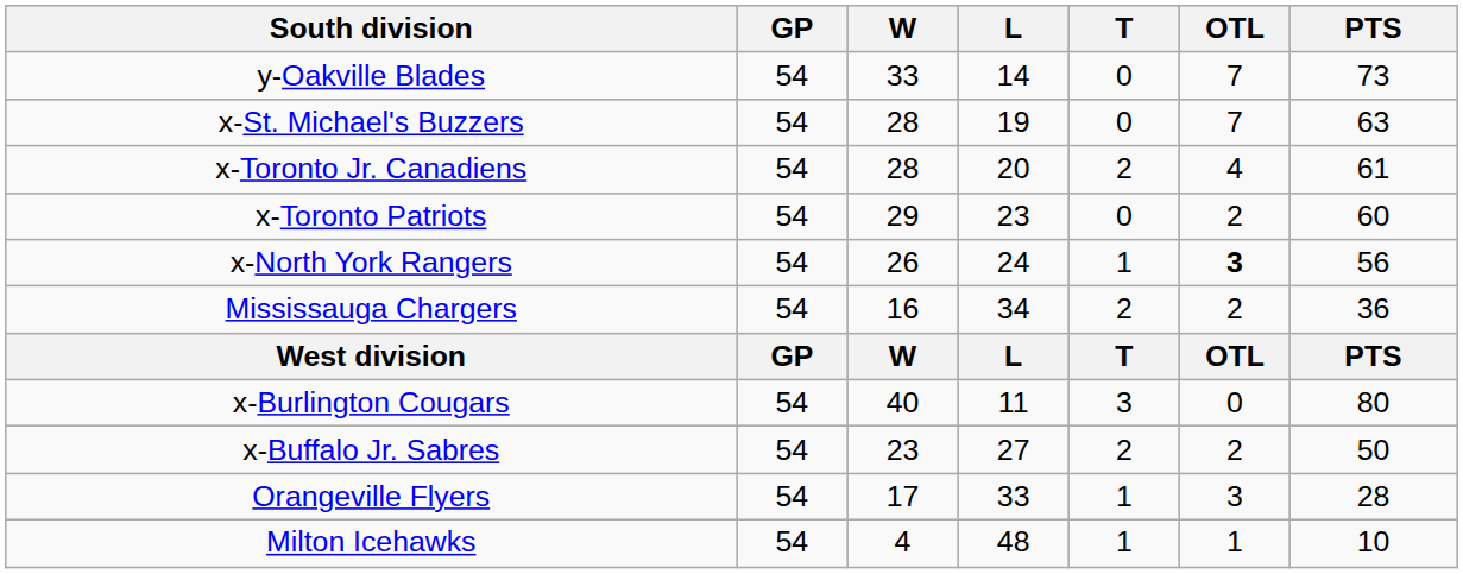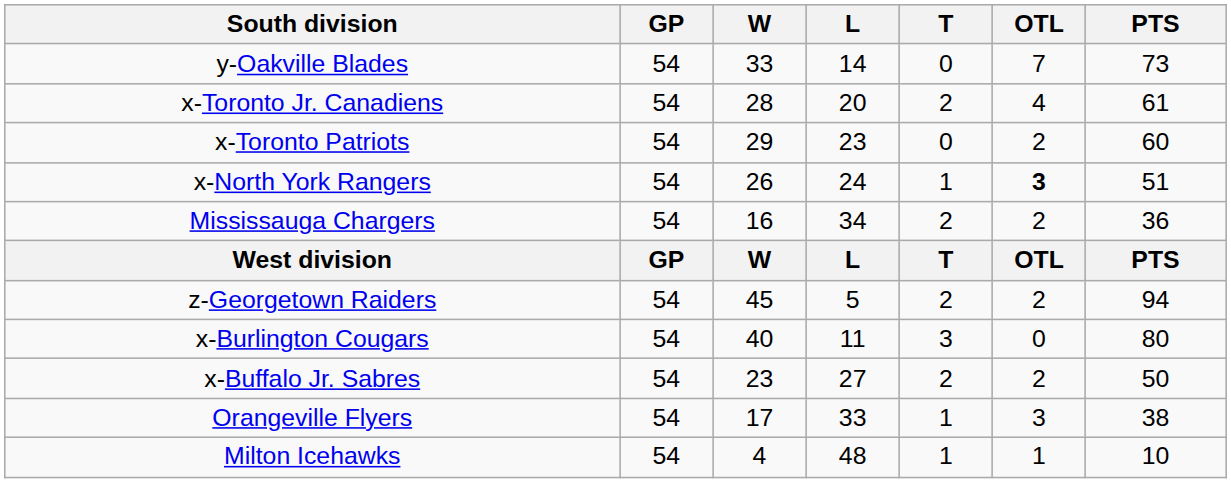- row: x-St. Michael's Buzzers | 54 | 28 | 19 | 0 | 7 | 63
x-North York Rangers | PTS: 56 -> 51
+ row: z-Georgetown Raiders | 54 | 45 | 5 | 2 | 2 | 94
Orangeville Flyers | PTS: 28 -> 38
